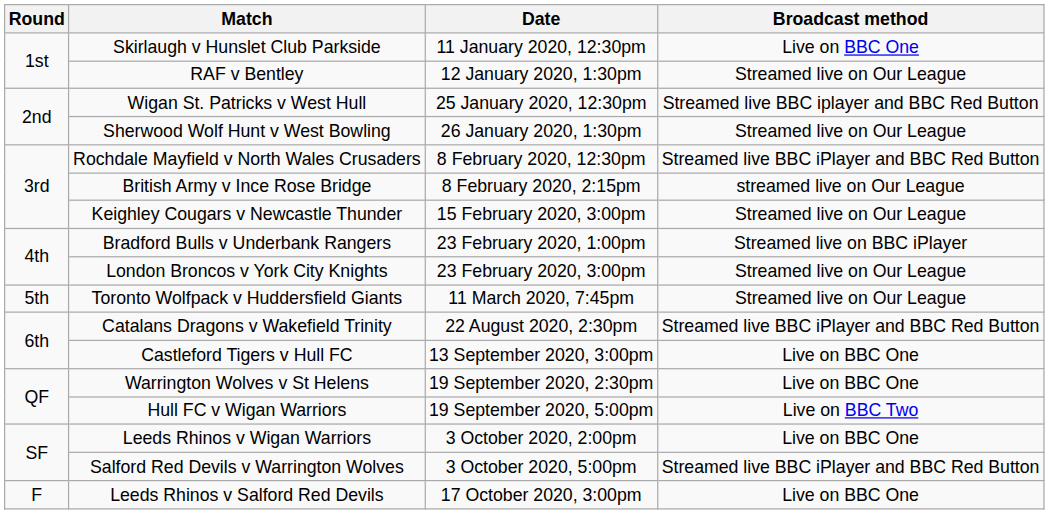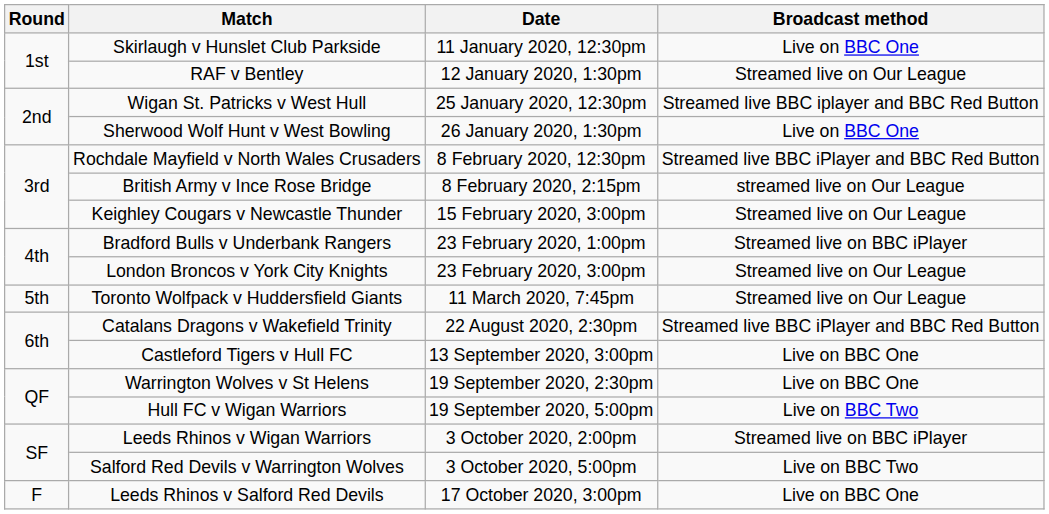Sherwood Wolf Hunt v West Bowling | Broadcast method: Streamed live on Our League -> Live on BBC One
Leeds Rhinos v Wigan Warriors | Broadcast method: Live on BBC One -> Streamed live on BBC iPlayer
Salford Red Devils v Warrington Wolves | Broadcast method: Streamed live BBC iPlayer and BBC Red Button -> Live on BBC Two
